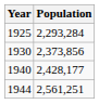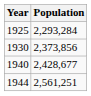1940 | Population: 2,428,177 -> 2,428,677
